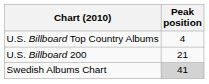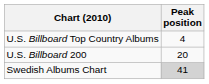U.S. Billboard 200 | Peak position: 21 -> 20
